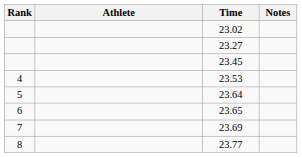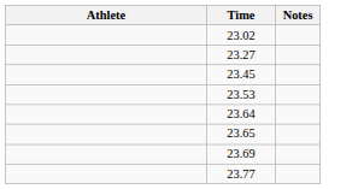- column: Rank | 4 | 5 | 6 | 7 | 8
